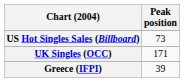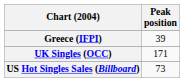rows swapped: Greece (IFPI) <-> US Hot Singles Sales (Billboard)
